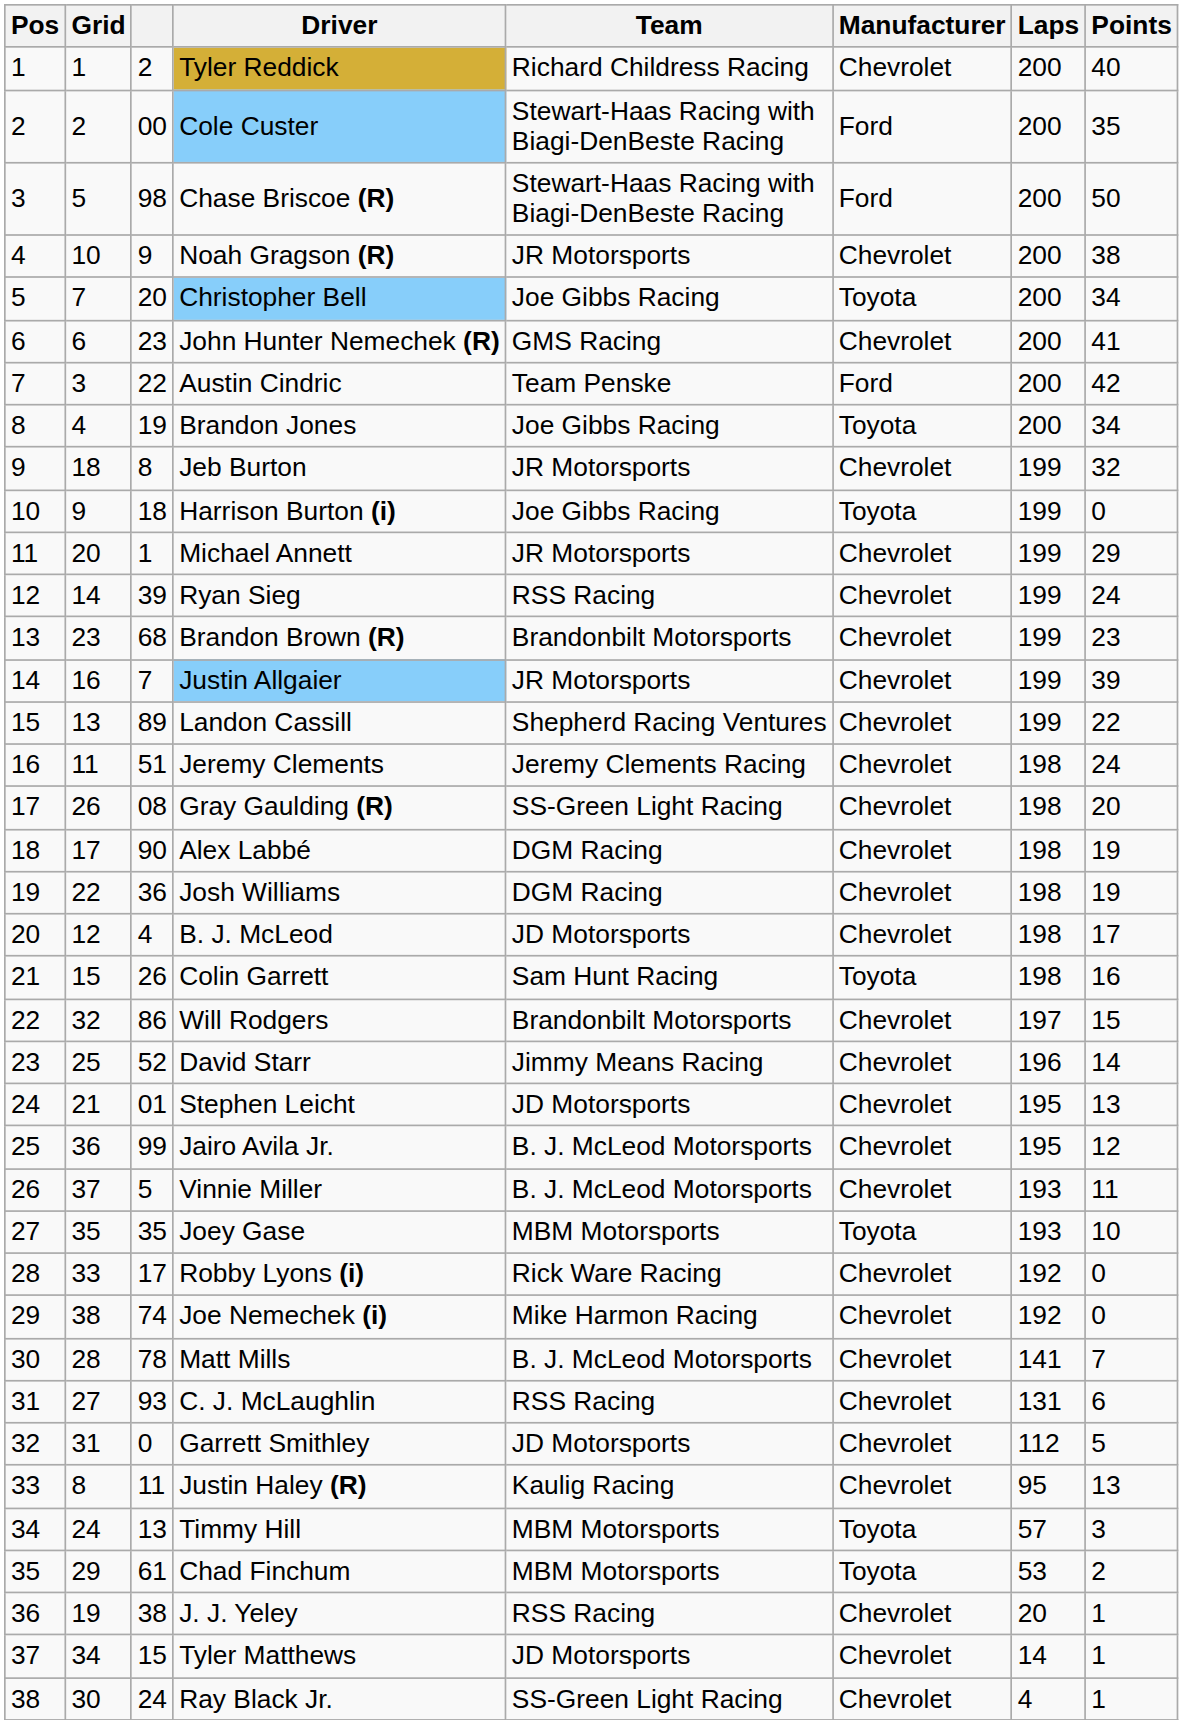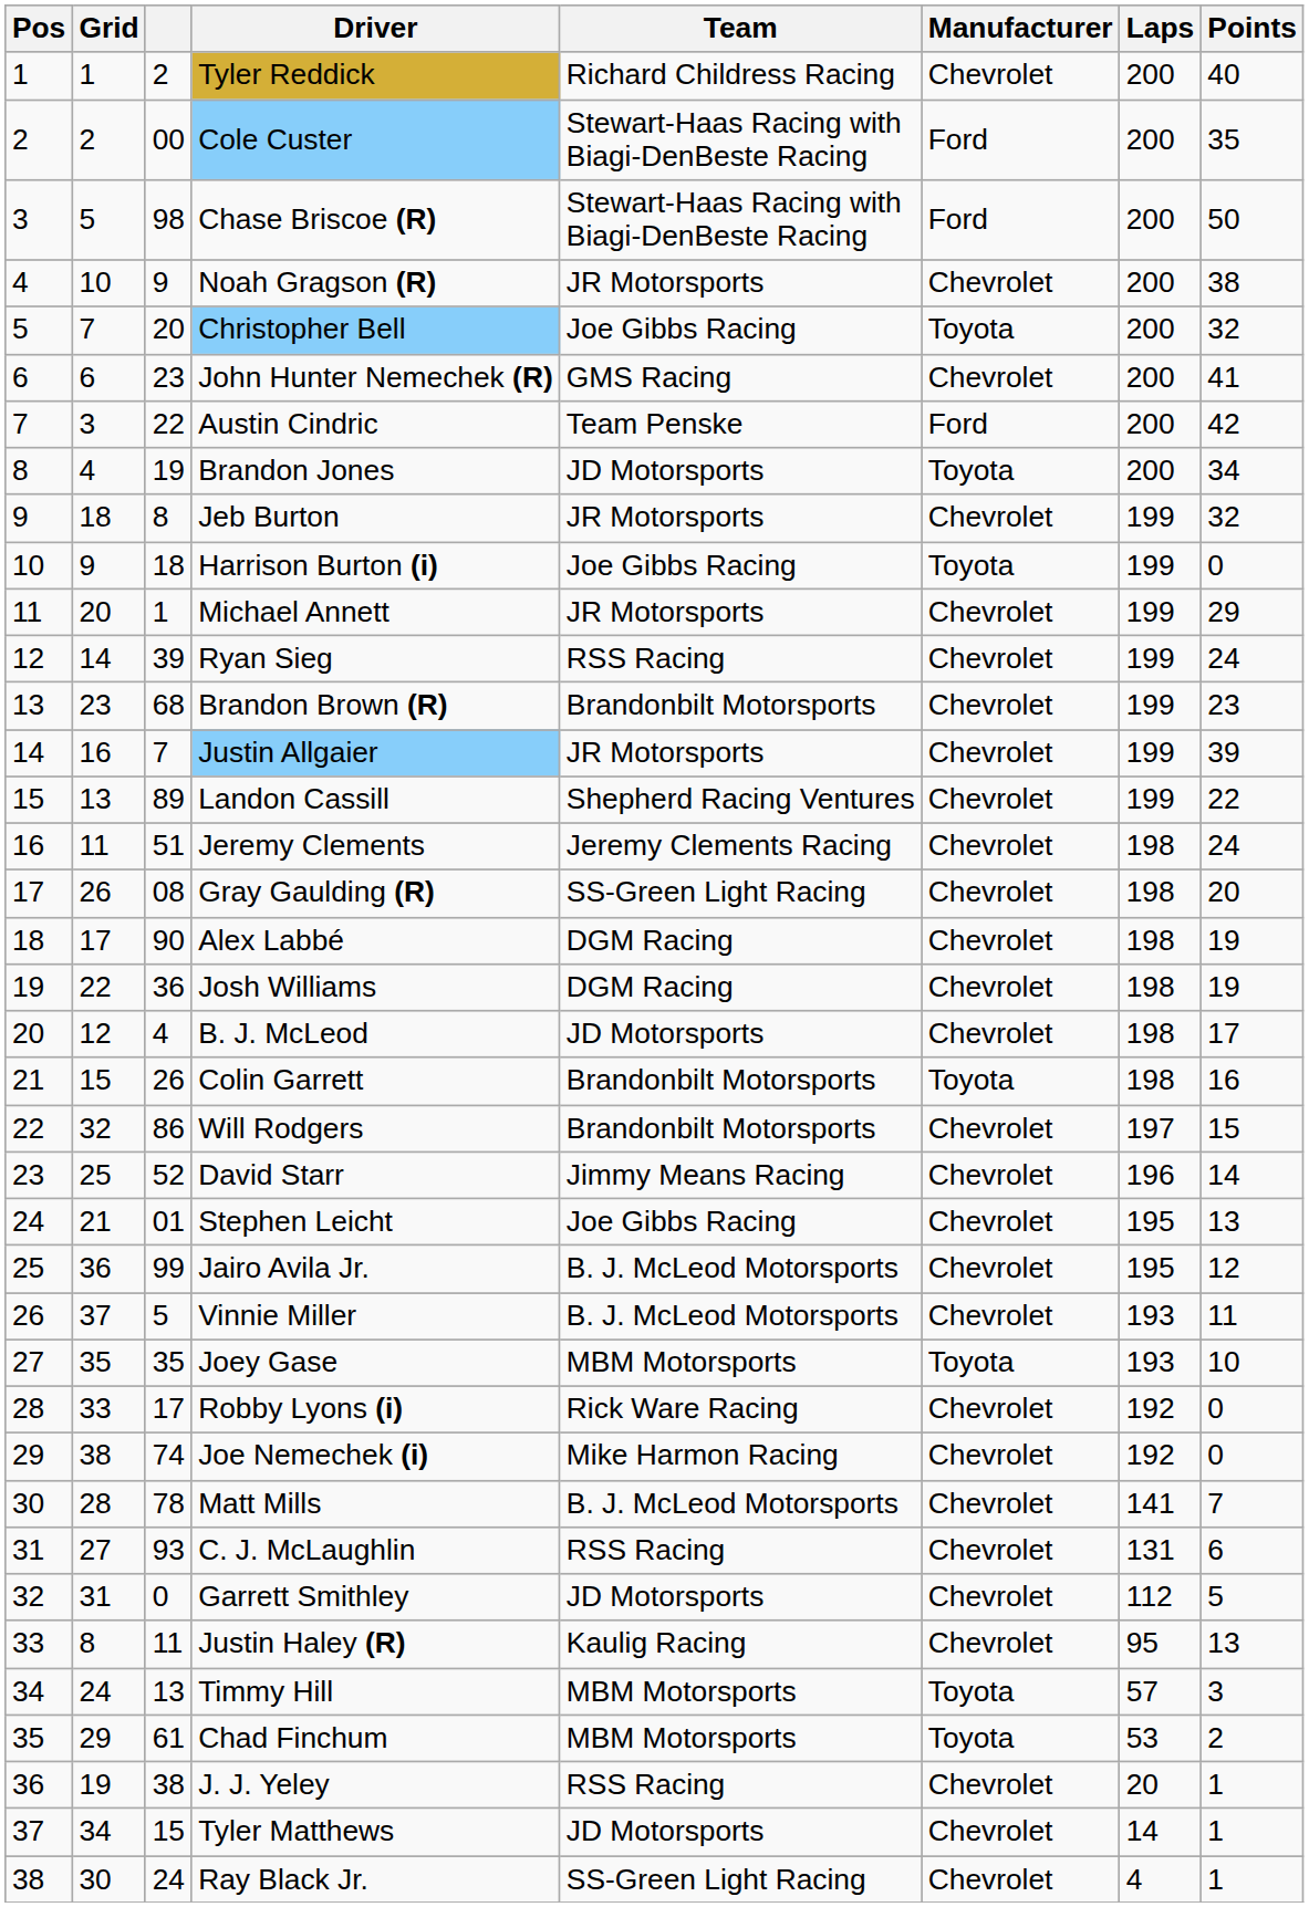Christopher Bell | Points: 34 -> 32
Brandon Jones | Team: Joe Gibbs Racing -> JD Motorsports
Colin Garrett | Team: Sam Hunt Racing -> Brandonbilt Motorsports
Stephen Leicht | Team: JD Motorsports -> Joe Gibbs Racing
